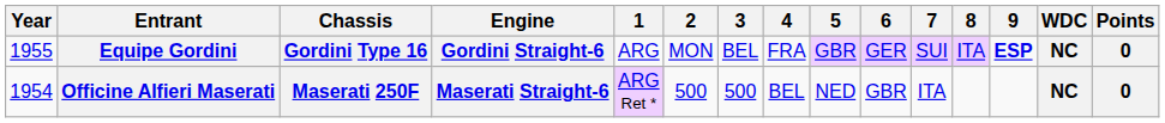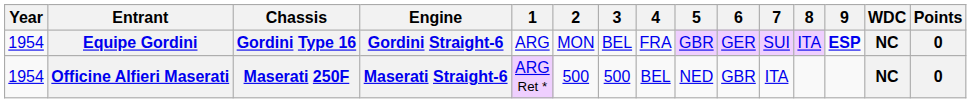Equipe Gordini | Year: 1955 -> 1954
